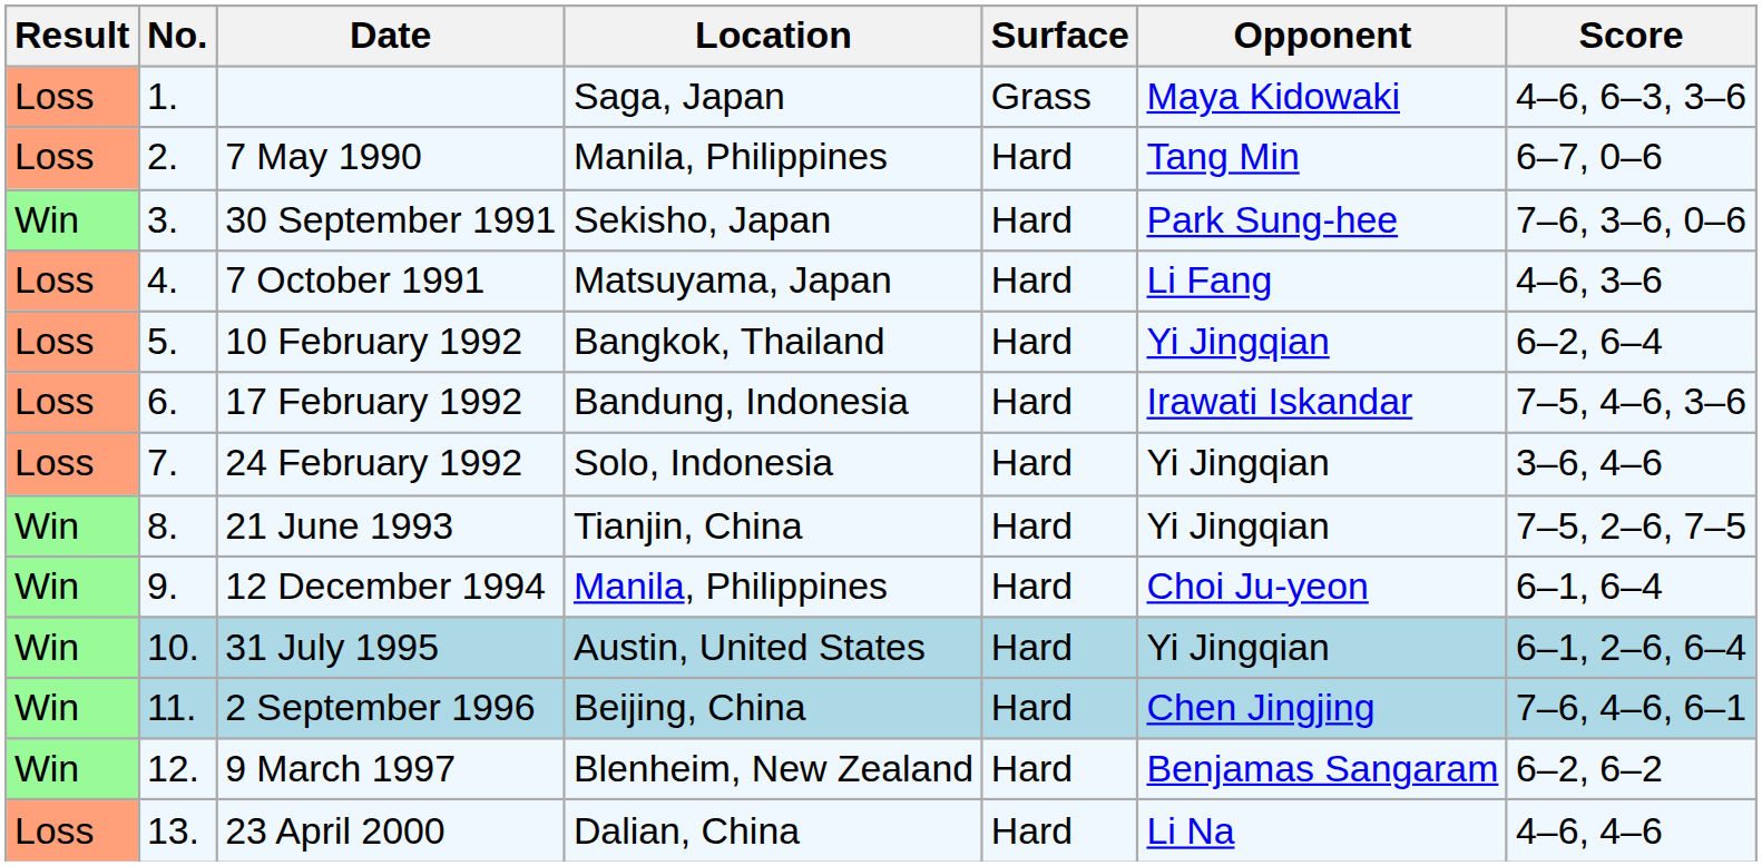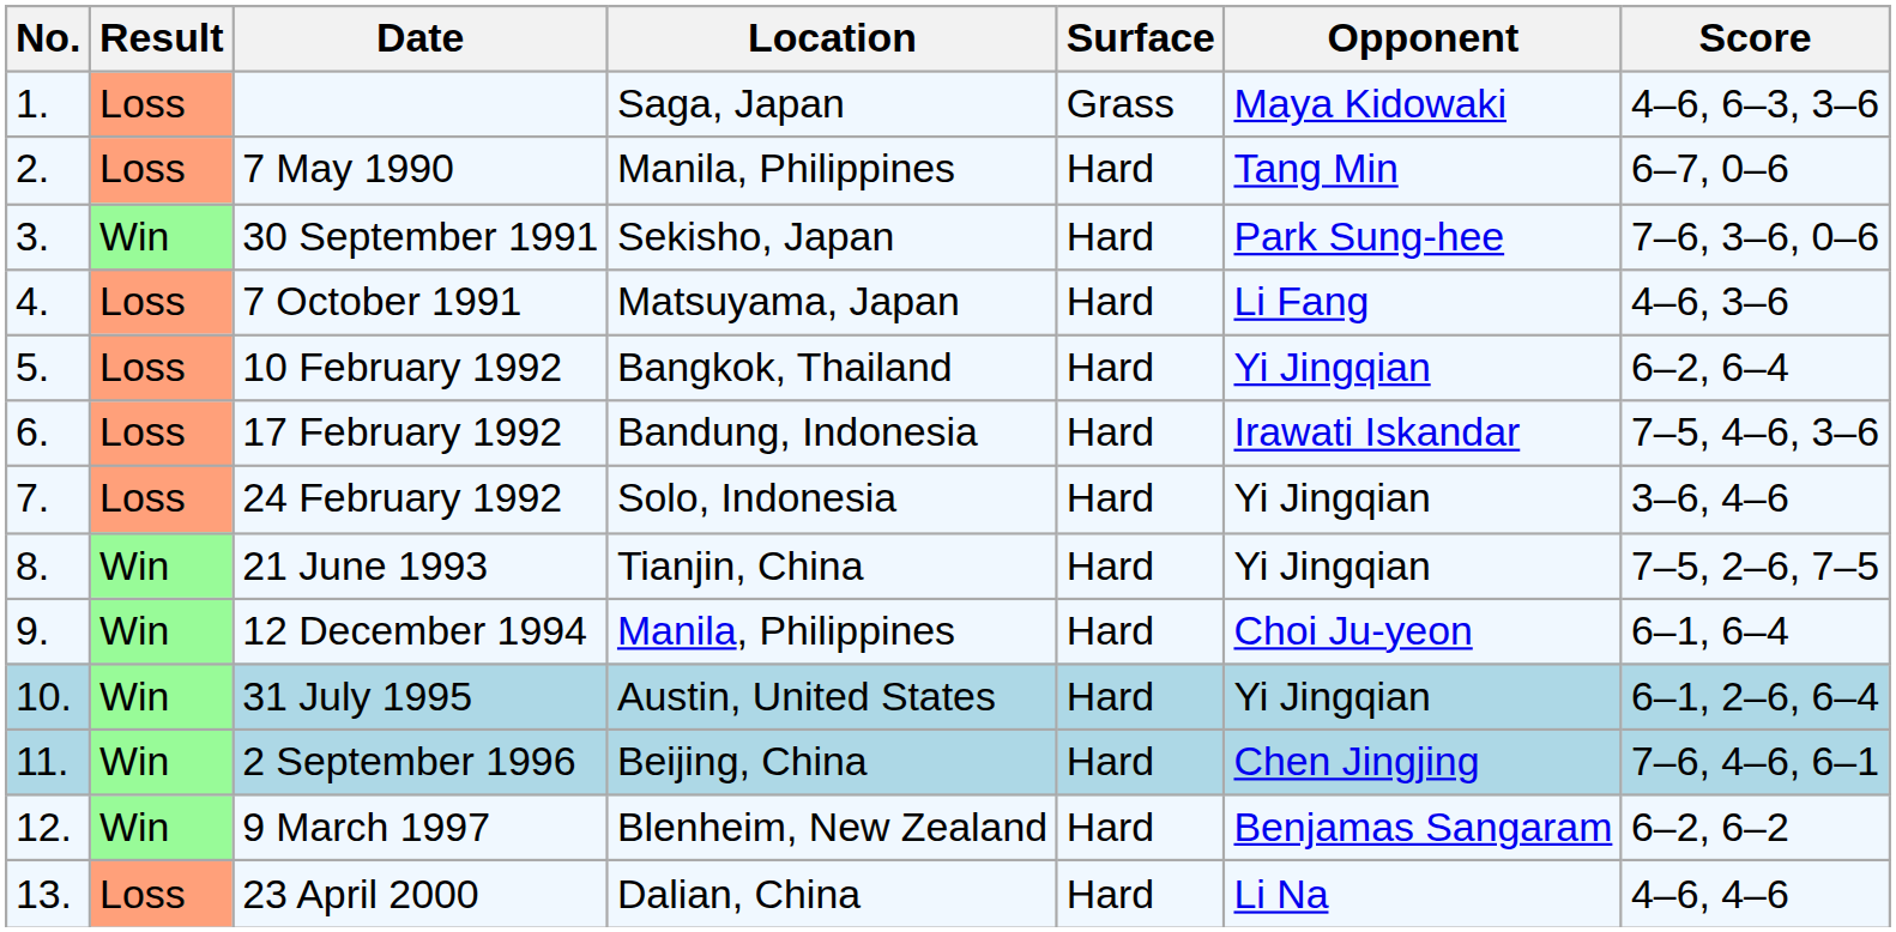columns swapped: Result <-> No.
